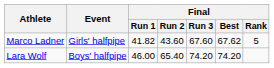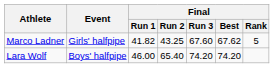Marco Ladner | Final / Run 2: 43.60 -> 43.25
